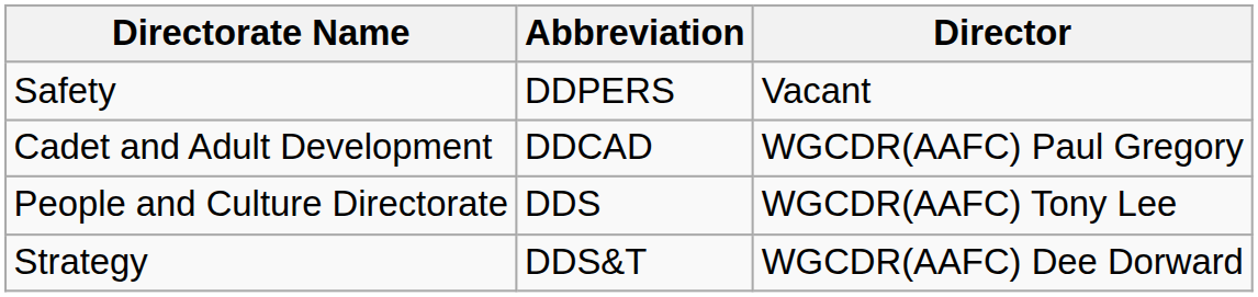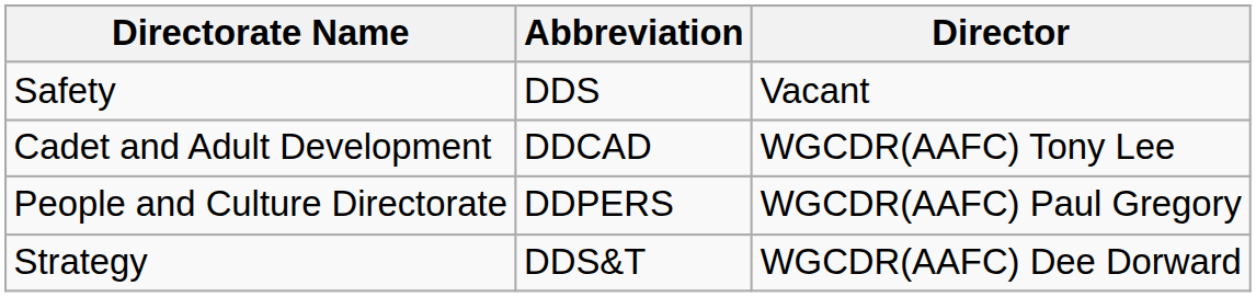Safety | Abbreviation: DDPERS -> DDS
Cadet and Adult Development | column 3: WGCDR(AAFC) Paul Gregory -> WGCDR(AAFC) Tony Lee
People and Culture Directorate | Abbreviation: DDS -> DDPERS
People and Culture Directorate | column 3: WGCDR(AAFC) Tony Lee -> WGCDR(AAFC) Paul Gregory
